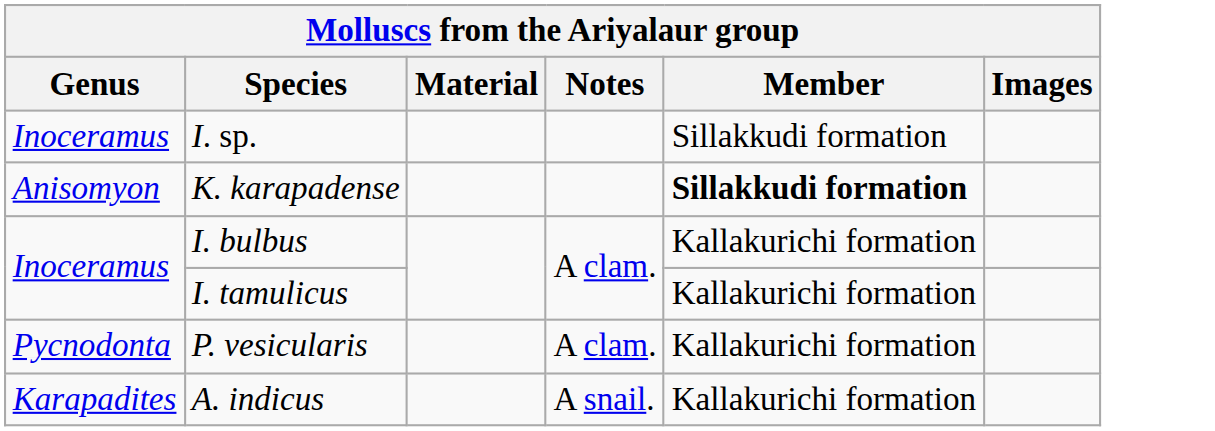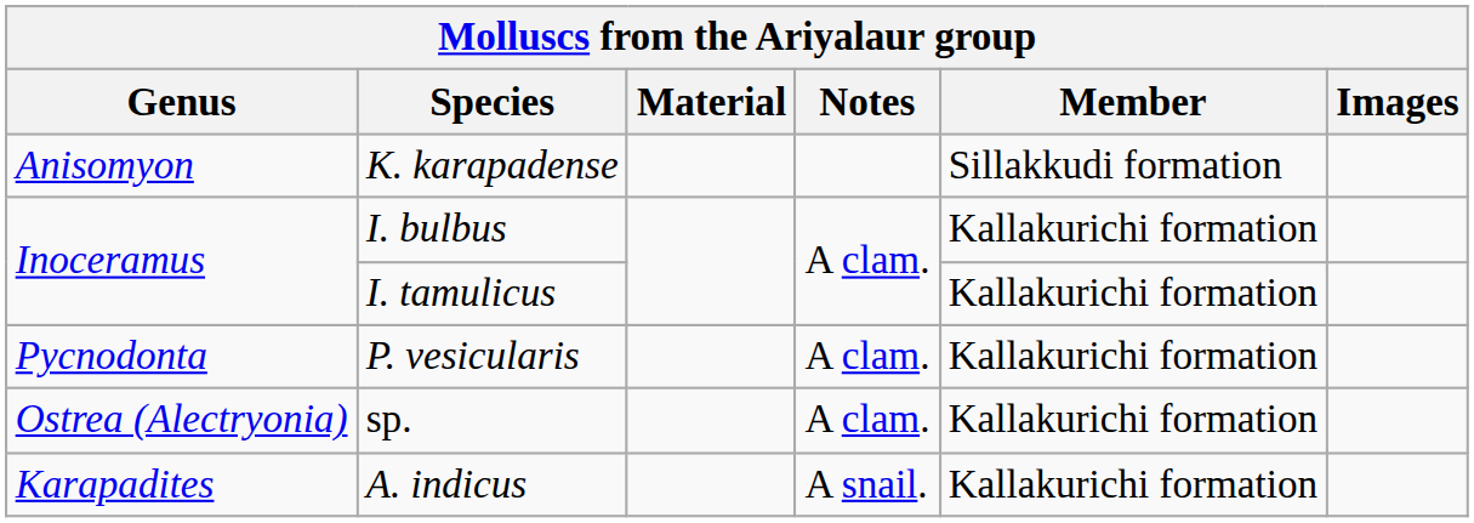- row: Inoceramus | I. sp. | Sillakkudi formation
K. karapadense | Member: bold -> normal
+ row: Ostrea (Alectryonia) | sp. | A clam. | Kallakurichi formation
